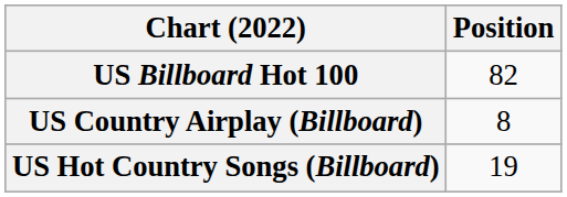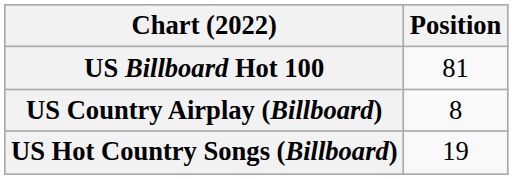US Billboard Hot 100 | Position: 82 -> 81
